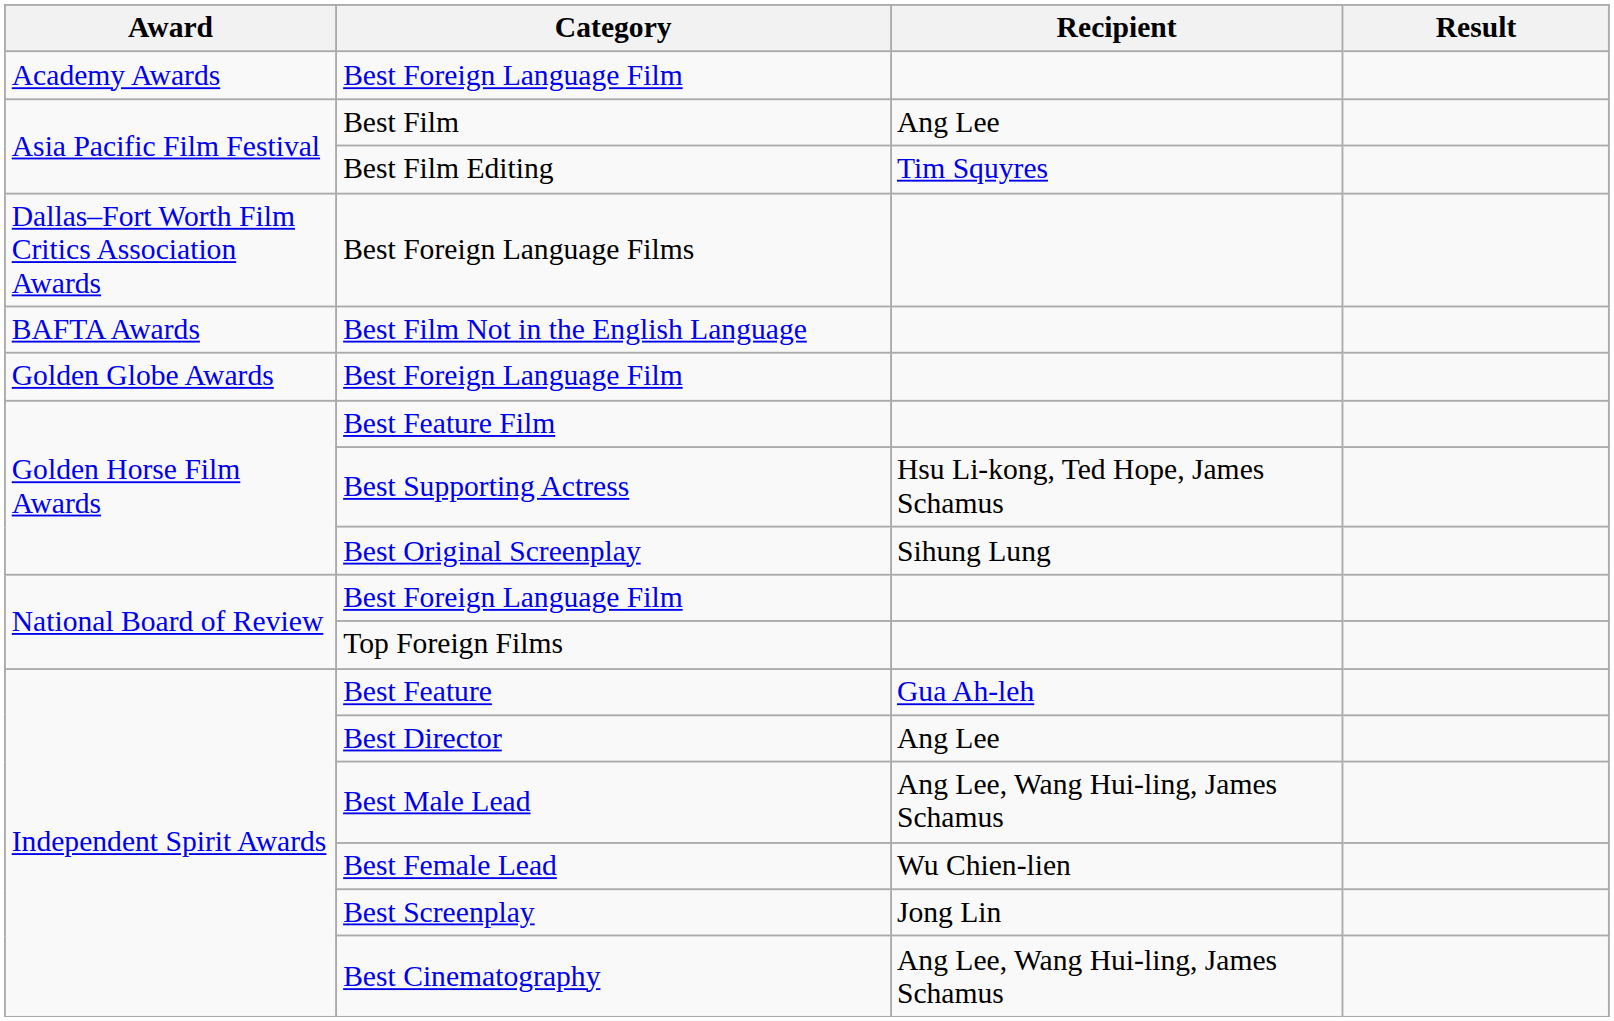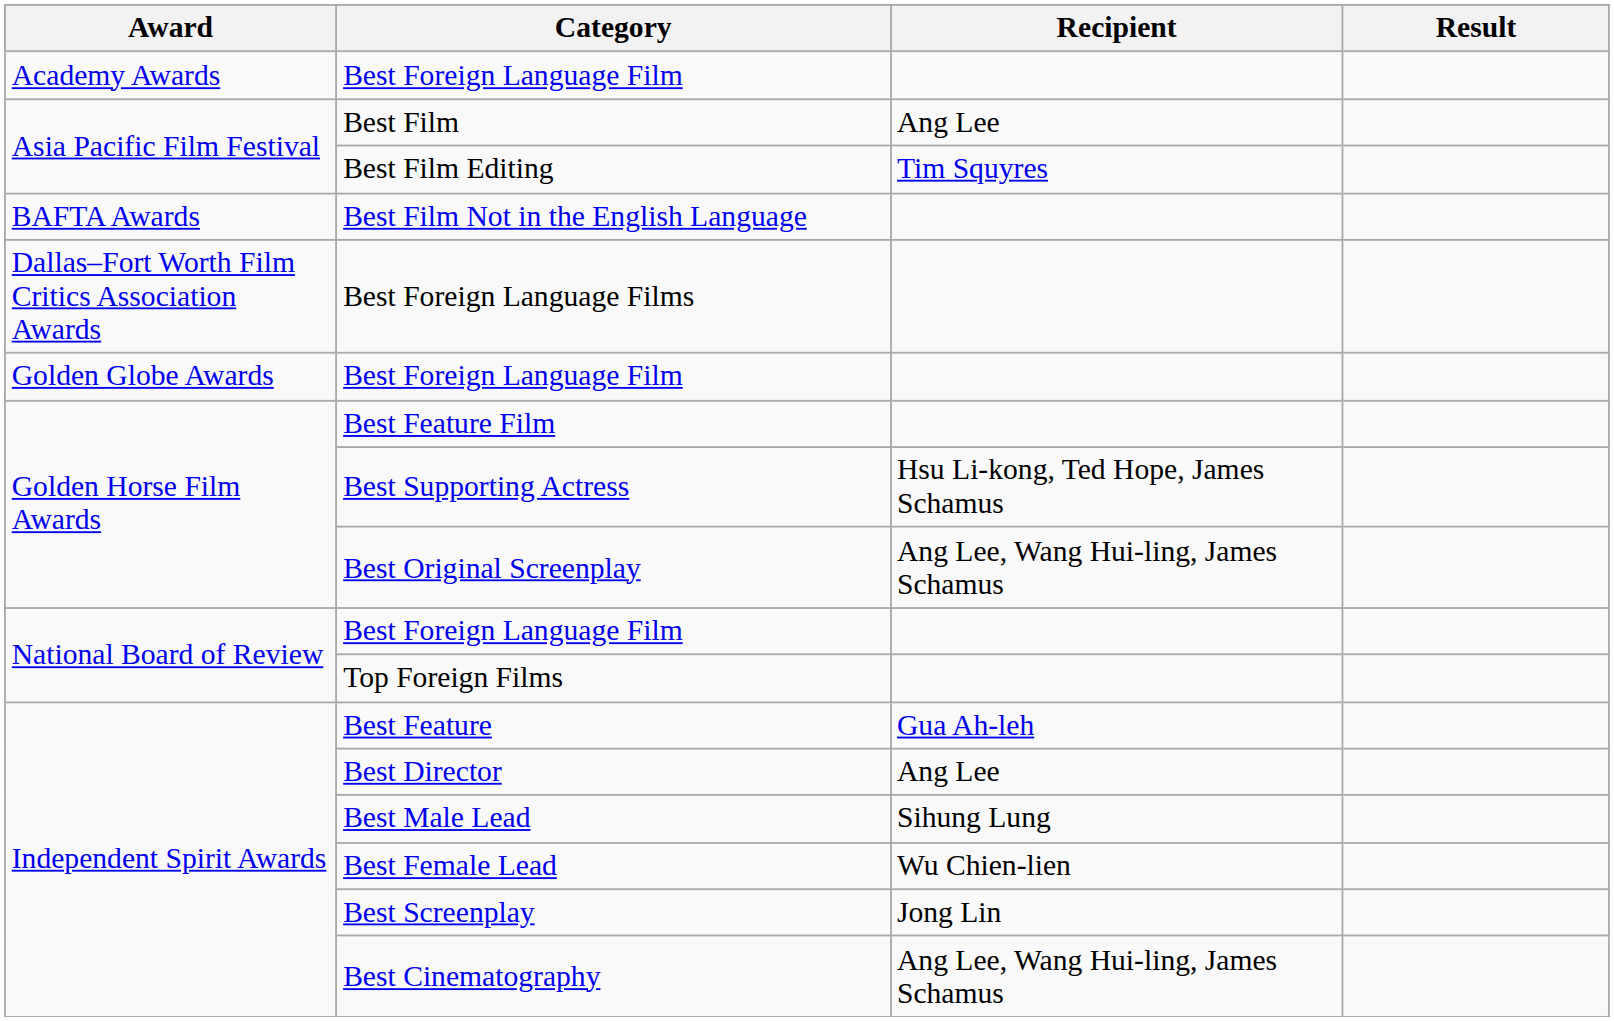rows swapped: Best Film Not in the English Language <-> Best Foreign Language Films
Best Original Screenplay | Recipient: Sihung Lung -> Ang Lee, Wang Hui-ling, James Schamus
Best Male Lead | Recipient: Ang Lee, Wang Hui-ling, James Schamus -> Sihung Lung
